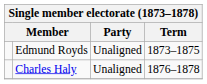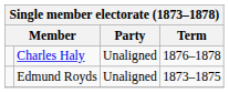rows swapped: Edmund Royds <-> Charles Haly
